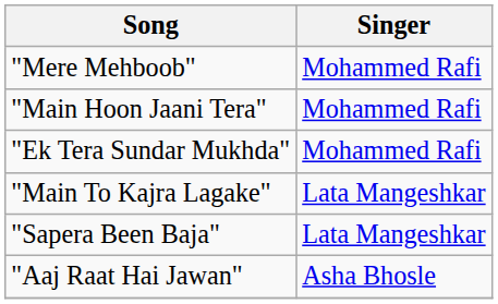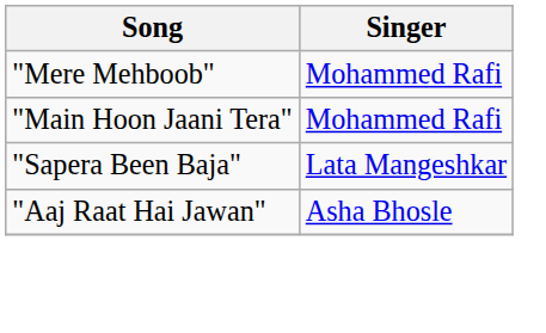- row: "Ek Tera Sundar Mukhda" | Mohammed Rafi
- row: "Main To Kajra Lagake" | Lata Mangeshkar
